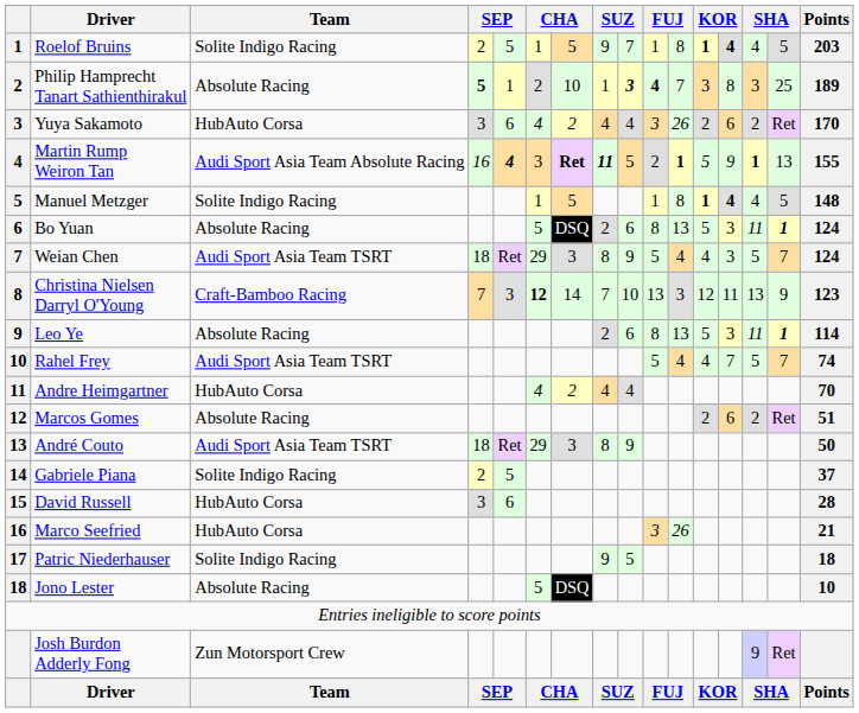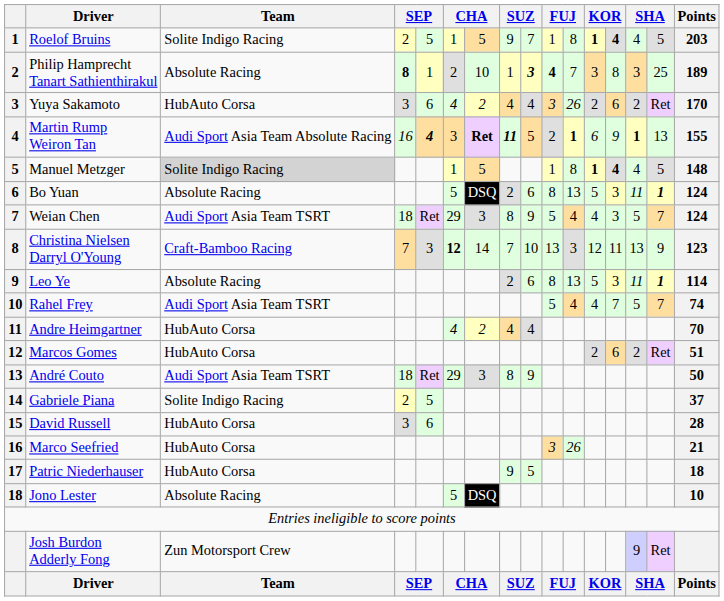Philip Hamprecht Tanart Sathienthirakul | column 4: 5 -> 8
Martin Rump Weiron Tan | column 12: 5 -> 6
Manuel Metzger | Team: no background -> lightgrey background
Marcos Gomes | Team: Absolute Racing -> HubAuto Corsa
Patric Niederhauser | Team: Solite Indigo Racing -> HubAuto Corsa
